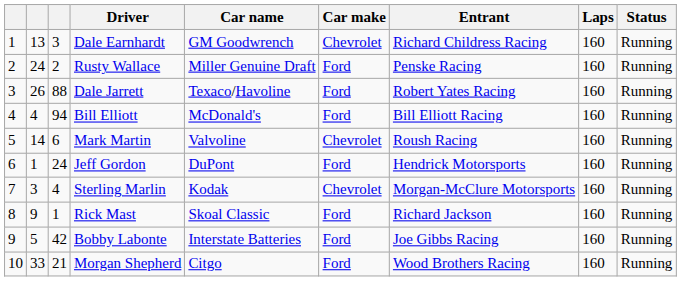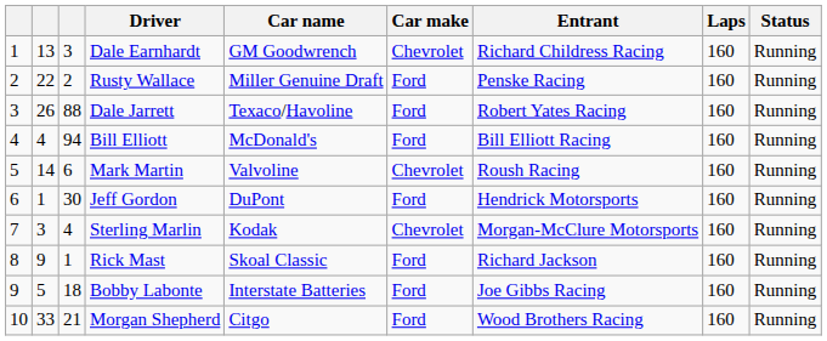Rusty Wallace | column 2: 24 -> 22
Jeff Gordon | column 3: 24 -> 30
Bobby Labonte | column 3: 42 -> 18
